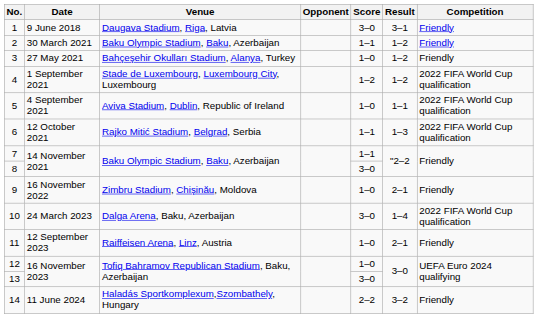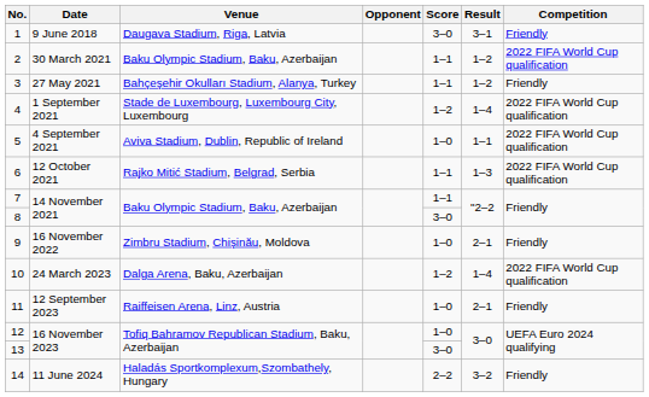2 | Competition: Friendly -> 2022 FIFA World Cup qualification
3 | Score: 1–0 -> 1–1
4 | Result: 1–2 -> 1–4
10 | Score: 3–0 -> 1–2
